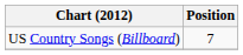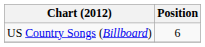US Country Songs (Billboard) | Position: 7 -> 6
